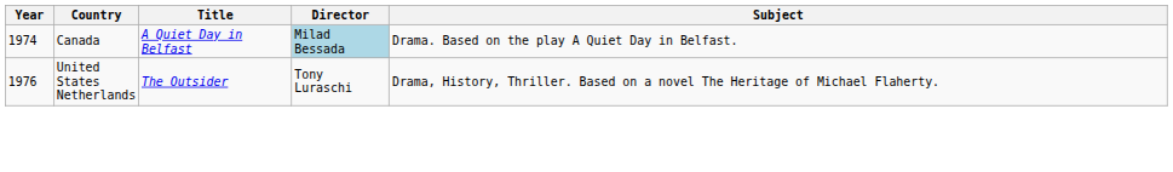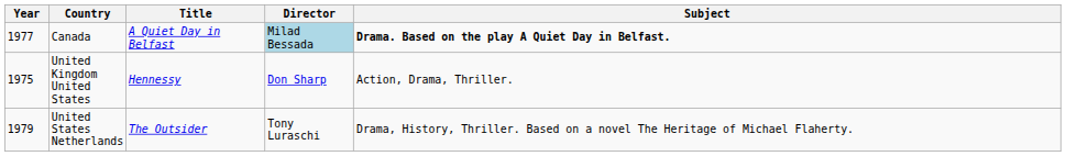Canada | Year: 1974 -> 1977
Canada | Subject: normal -> bold
+ row: 1975 | United Kingdom United States | Hennessy | Don Sharp | Action, Drama, Thriller.
United States Netherlands | Year: 1976 -> 1979
